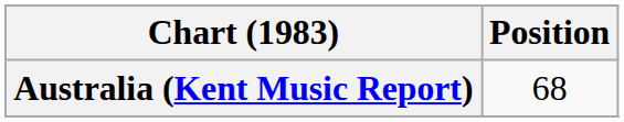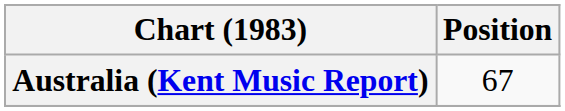Australia (Kent Music Report) | Position: 68 -> 67
